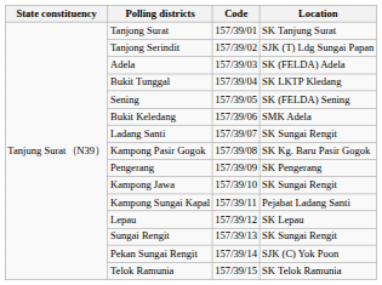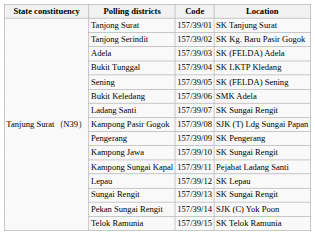Tanjong Serindit | Location: SJK (T) Ldg Sungai Papan -> SK Kg. Baru Pasir Gogok
Kampong Pasir Gogok | Location: SK Kg. Baru Pasir Gogok -> SJK (T) Ldg Sungai Papan
